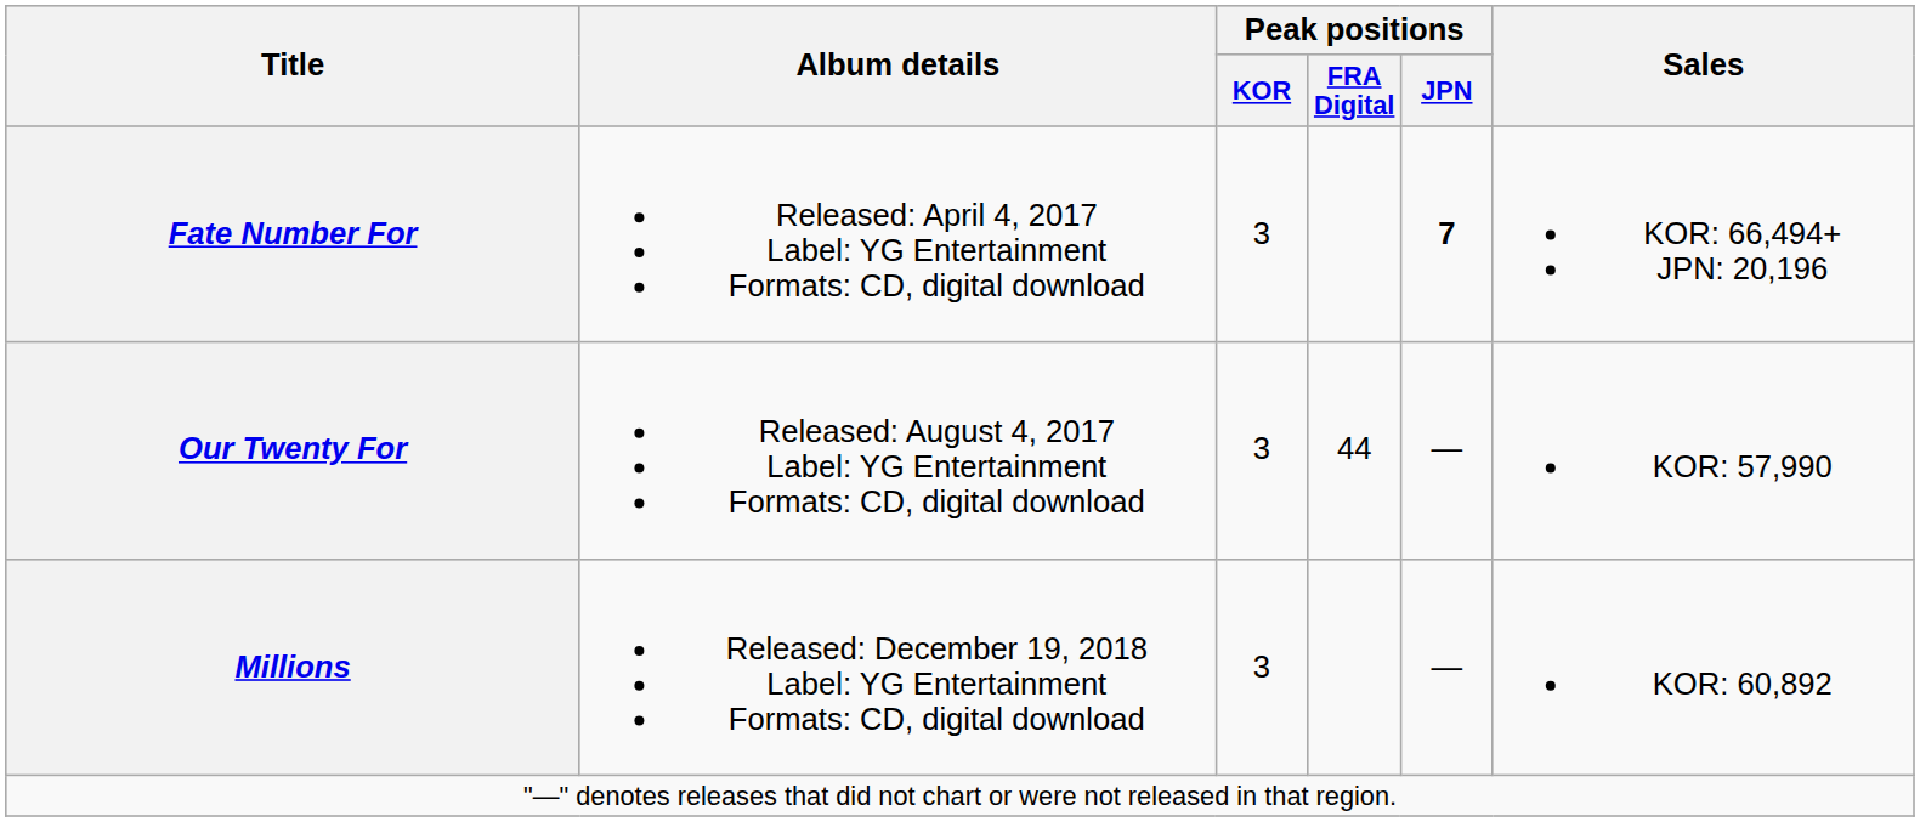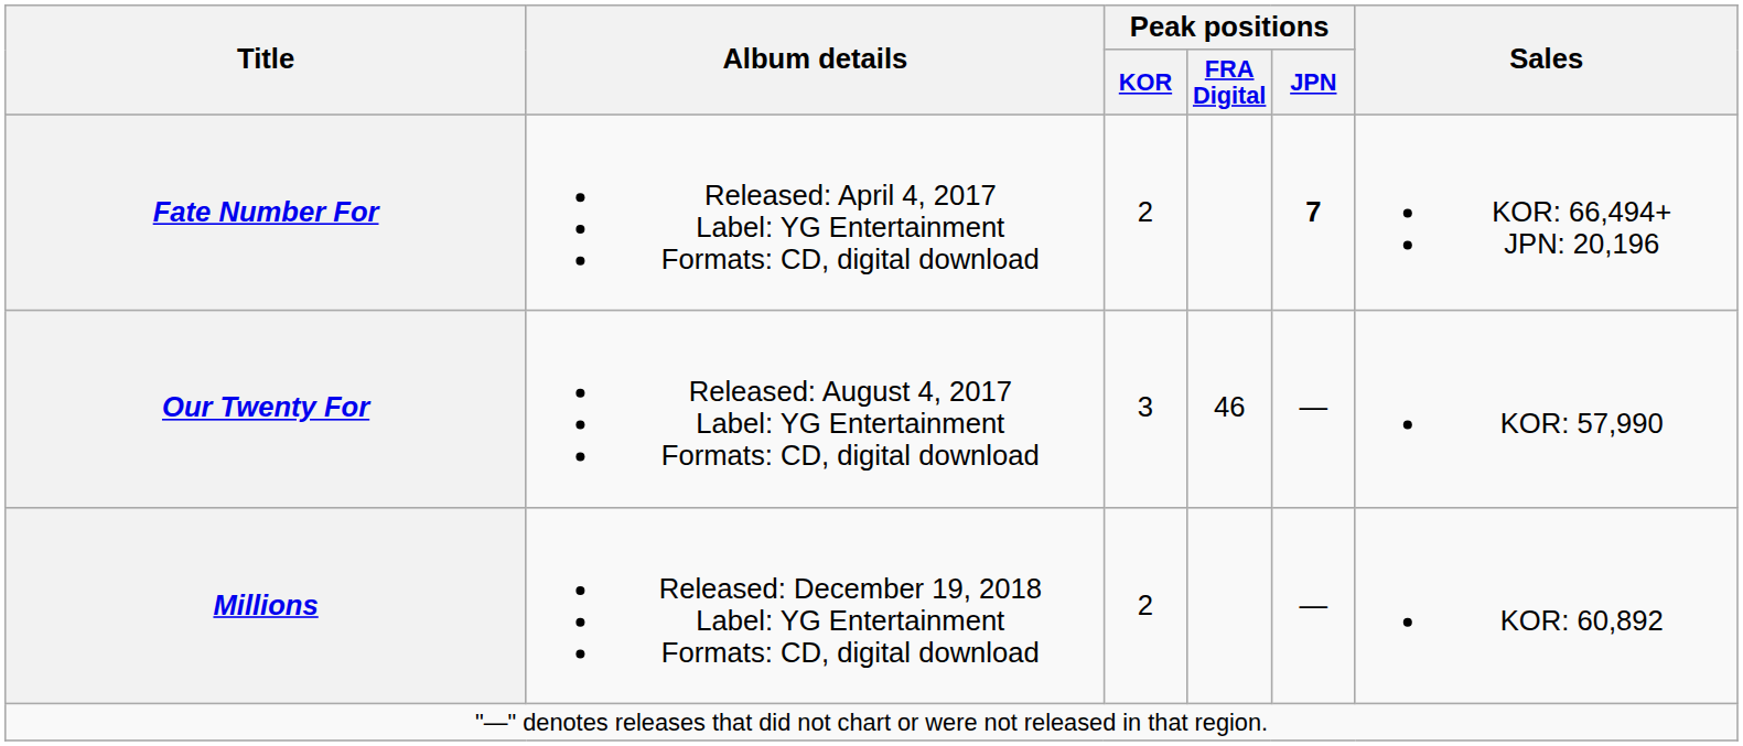Fate Number For | Peak positions / KOR: 3 -> 2
Our Twenty For | Peak positions / FRA Digital: 44 -> 46
Millions | Peak positions / KOR: 3 -> 2
